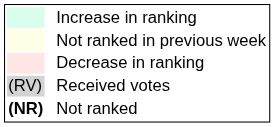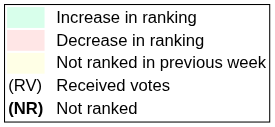rows swapped: Decrease in ranking <-> Not ranked in previous week
Received votes | column 1: lightgrey background -> no background
